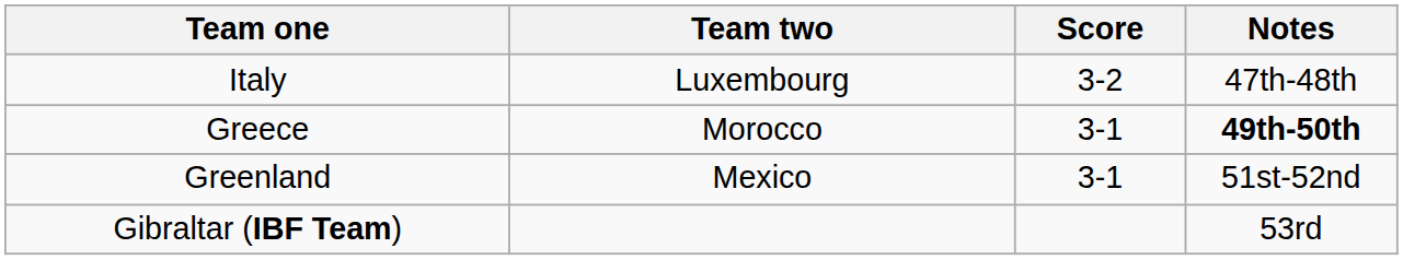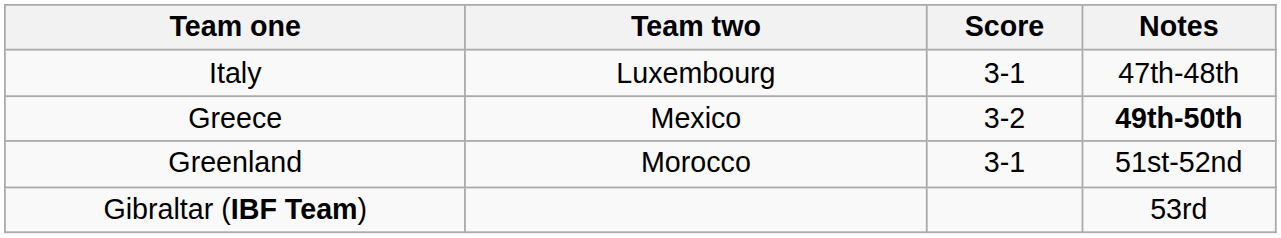Italy | Score: 3-2 -> 3-1
Greece | Team two: Morocco -> Mexico
Greece | Score: 3-1 -> 3-2
Greenland | Team two: Mexico -> Morocco
